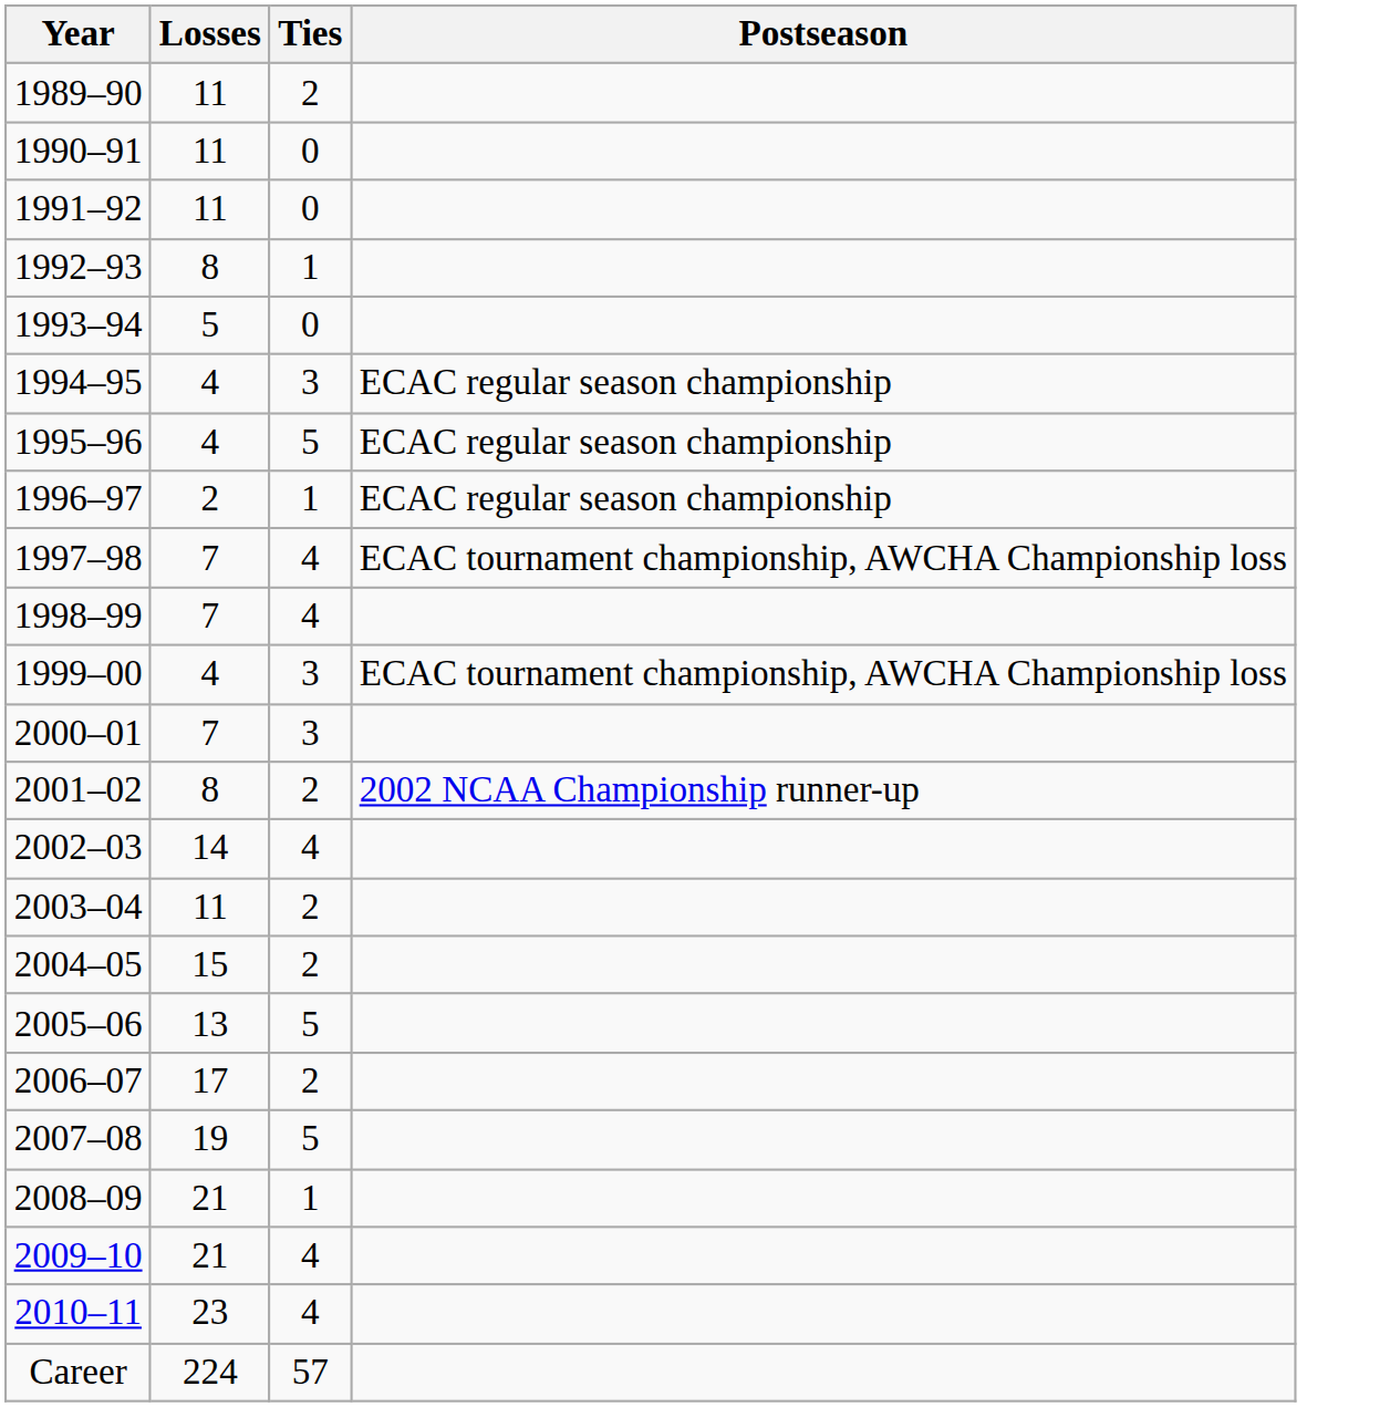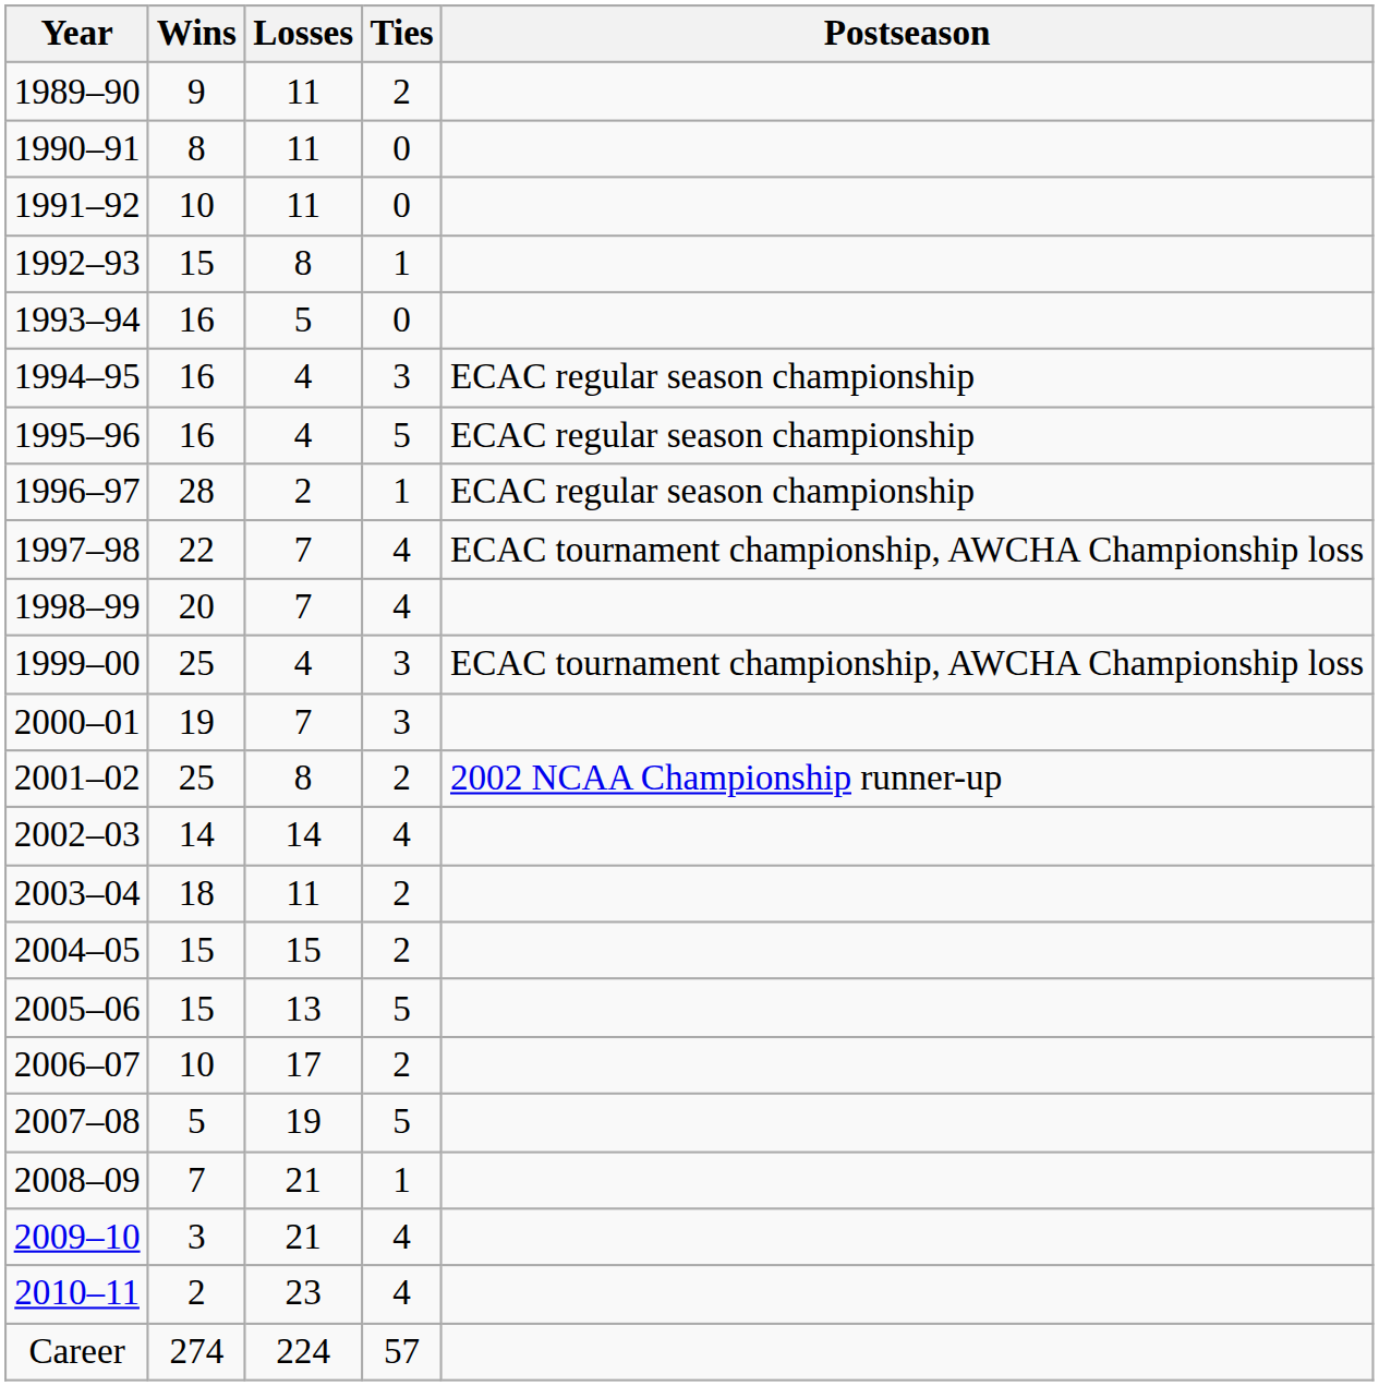+ column: Wins | 9 | 8 | 10 | 15 | 16 | 16 | 16 | 28 | 22 | 20 | 25 | 19 | 25 | 14 | 18 | 15 | 15 | 10 | 5 | 7 | 3 | 2 | 274
